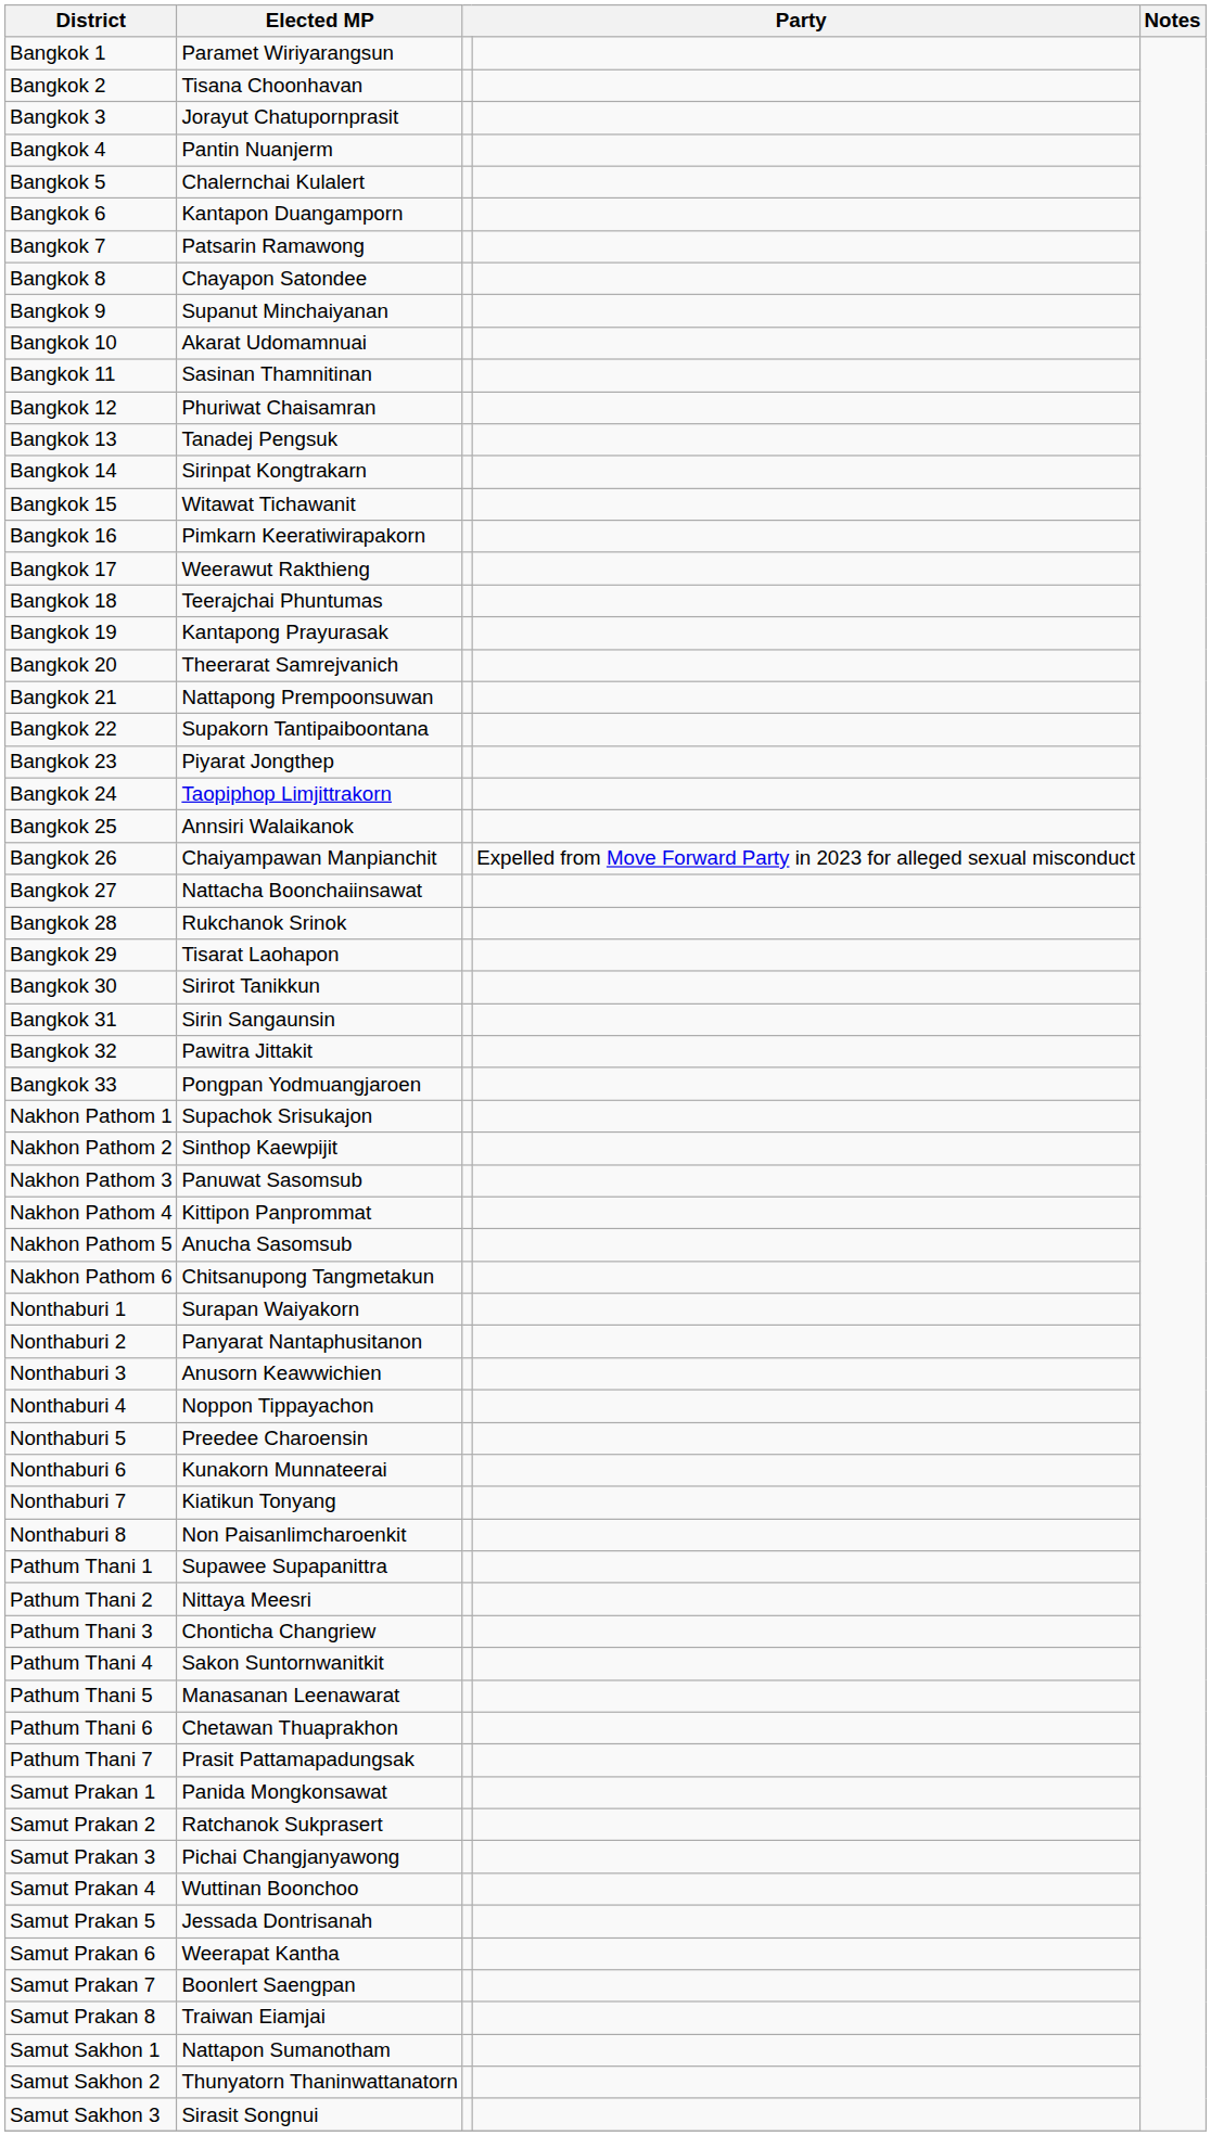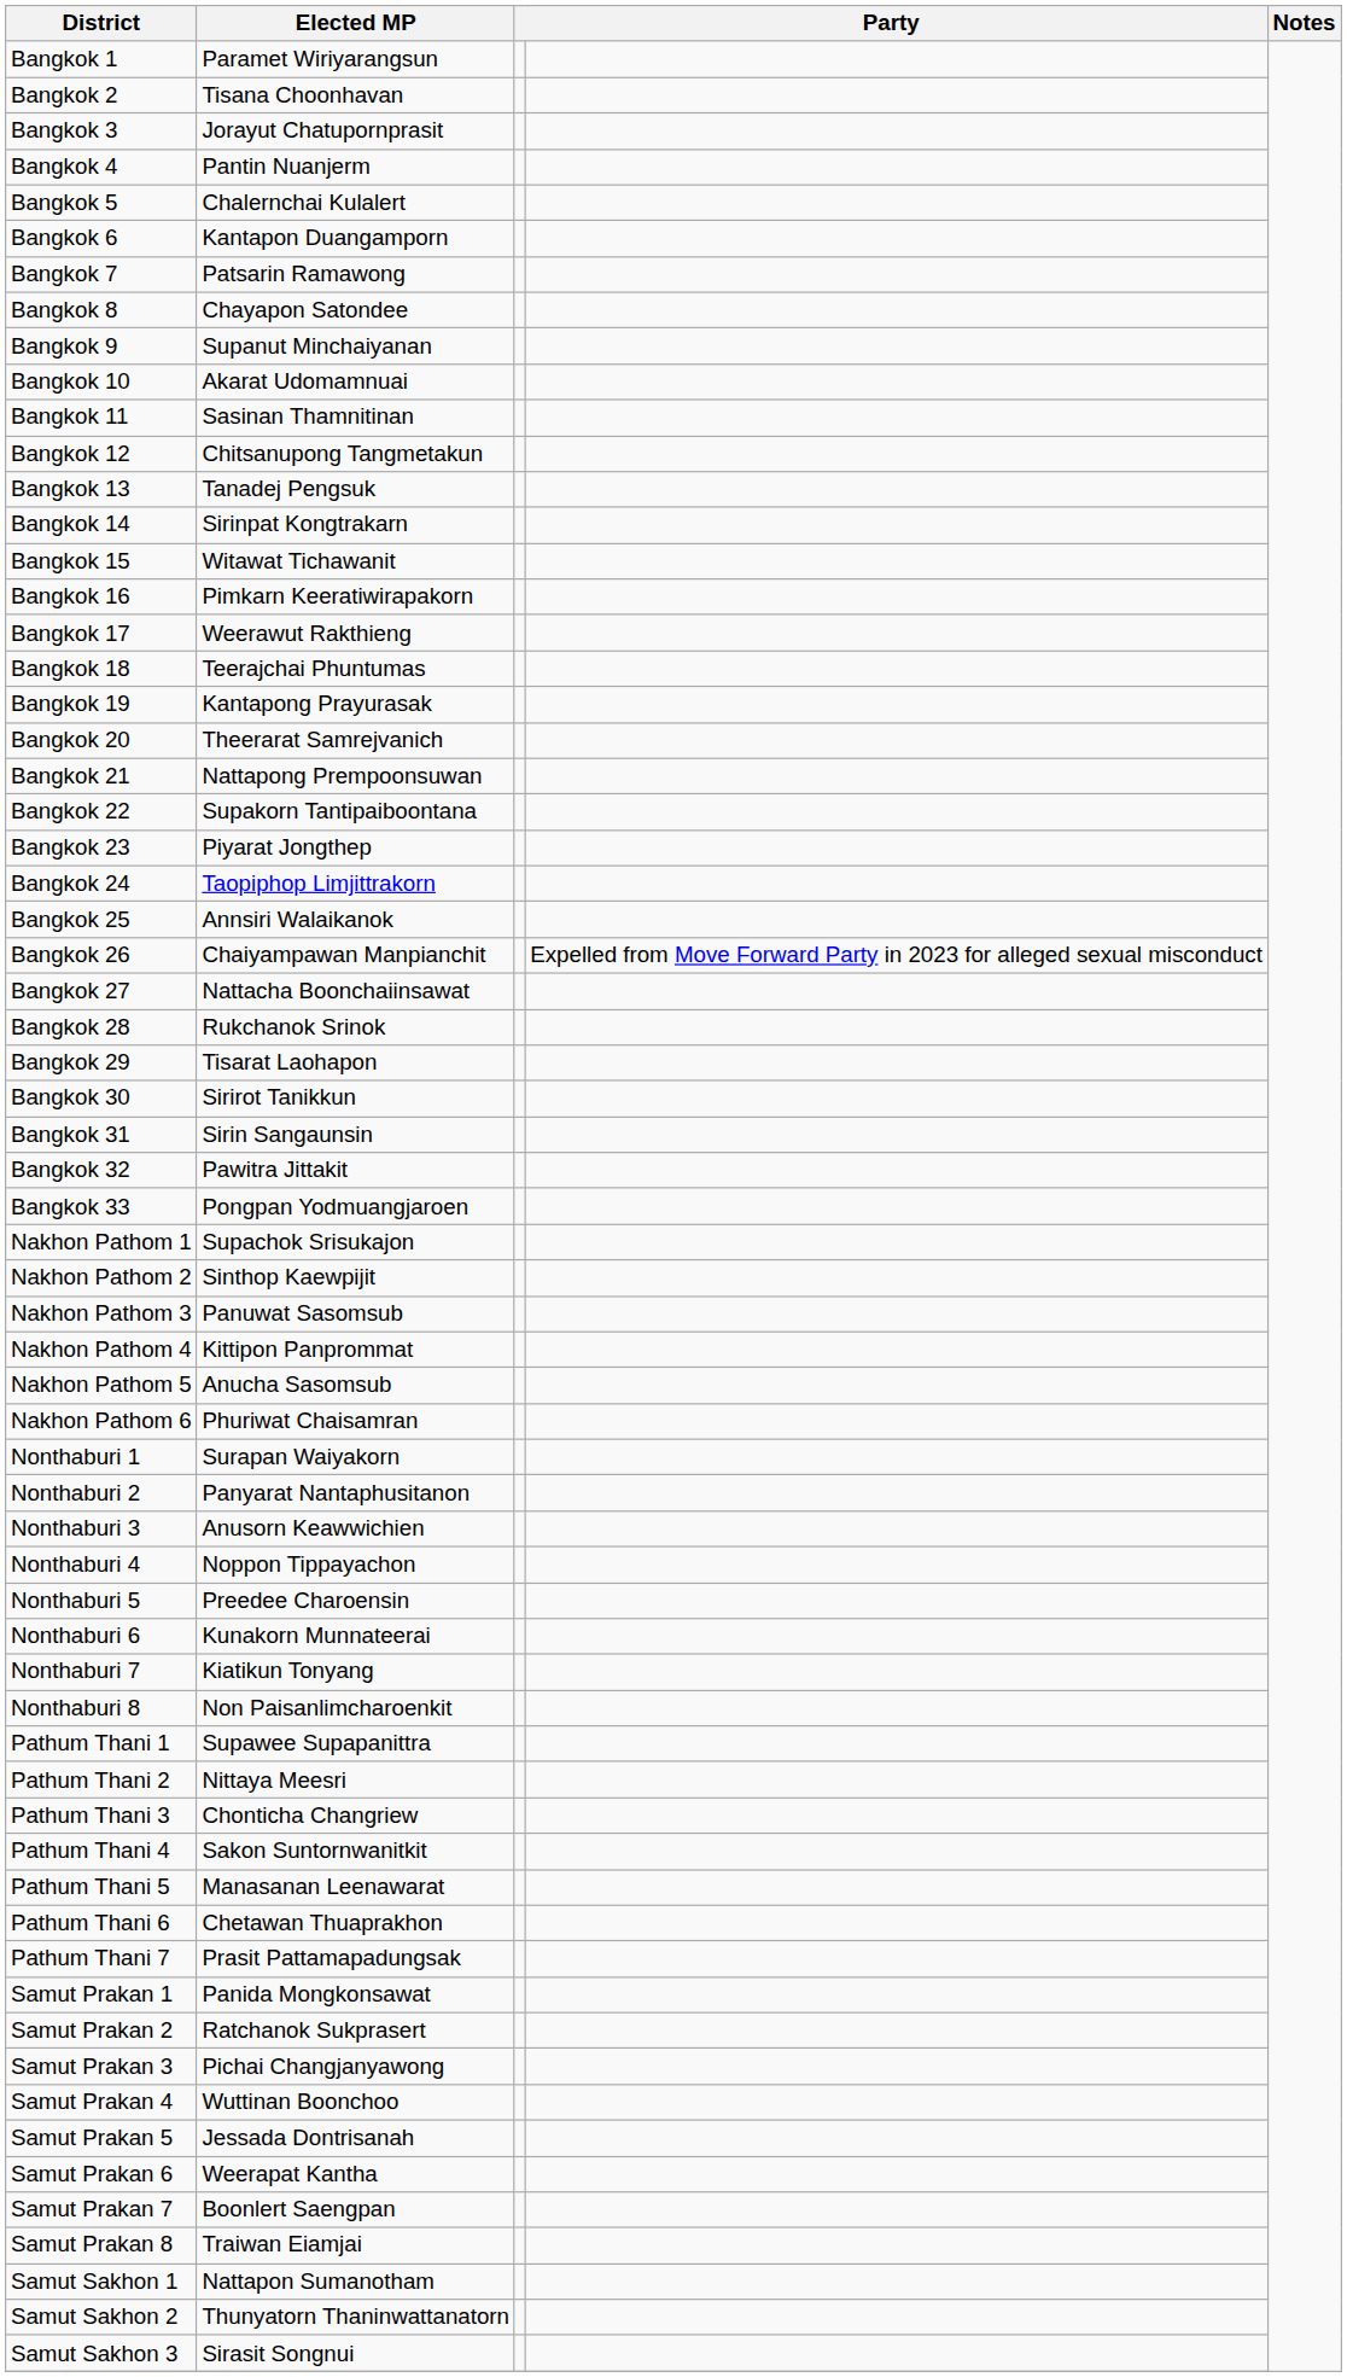Bangkok 12 | Elected MP: Phuriwat Chaisamran -> Chitsanupong Tangmetakun
Nakhon Pathom 6 | Elected MP: Chitsanupong Tangmetakun -> Phuriwat Chaisamran
